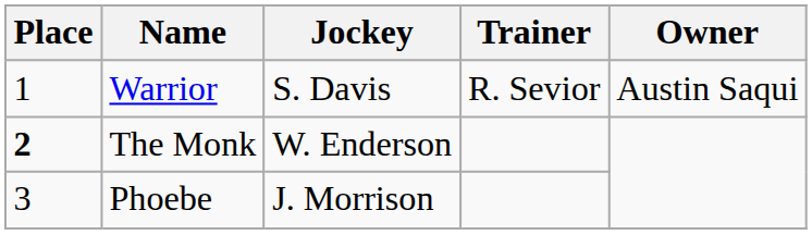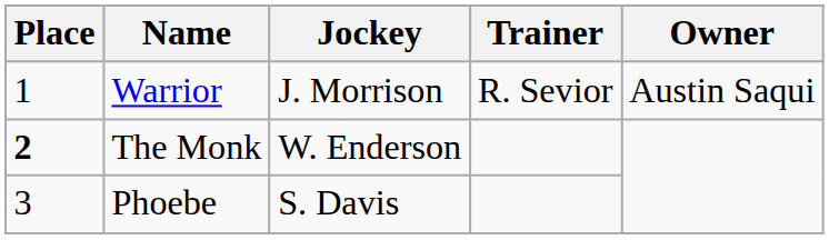Warrior | Jockey: S. Davis -> J. Morrison
Phoebe | Jockey: J. Morrison -> S. Davis
